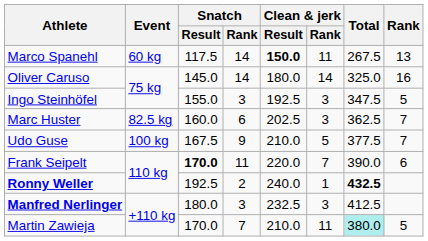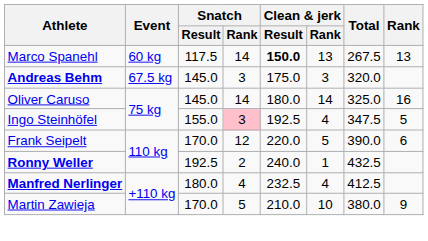Marco Spanehl | Clean & jerk / Rank: 11 -> 13
+ row: Andreas Behm | 67.5 kg | 145.0 | 3 | 175.0 | 3 | 320.0
Ingo Steinhöfel | Snatch / Rank: no background -> pink background
Ingo Steinhöfel | Clean & jerk / Rank: 3 -> 4
- row: Marc Huster | 82.5 kg | 160.0 | 6 | 202.5 | 3 | 362.5 | 7
- row: Udo Guse | 100 kg | 167.5 | 9 | 210.0 | 5 | 377.5 | 7
Frank Seipelt | Snatch / Result: bold -> normal
Frank Seipelt | Snatch / Rank: 11 -> 12
Frank Seipelt | Clean & jerk / Rank: 7 -> 5
Ronny Weller | Total: bold -> normal
Manfred Nerlinger | Snatch / Rank: 3 -> 4
Manfred Nerlinger | Clean & jerk / Rank: 3 -> 4
Martin Zawieja | Snatch / Rank: 7 -> 5
Martin Zawieja | Clean & jerk / Rank: 11 -> 10
Martin Zawieja | Total: paleturquoise background -> no background
Martin Zawieja | Rank: 5 -> 9
